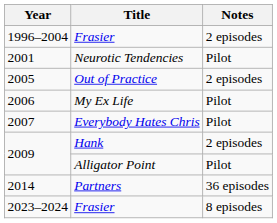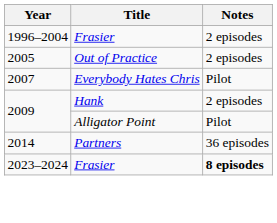- row: 2001 | Neurotic Tendencies | Pilot
- row: 2006 | My Ex Life | Pilot
2023–2024 | Notes: normal -> bold
